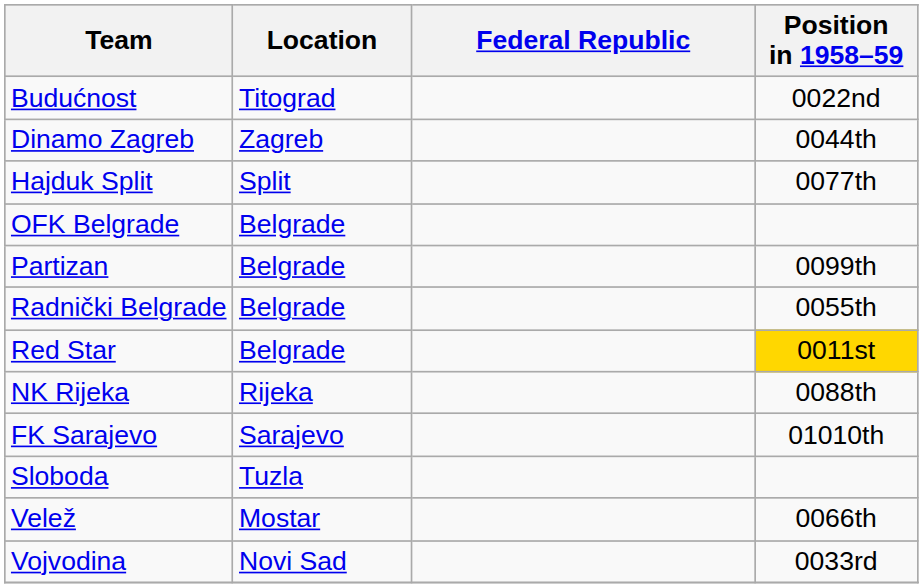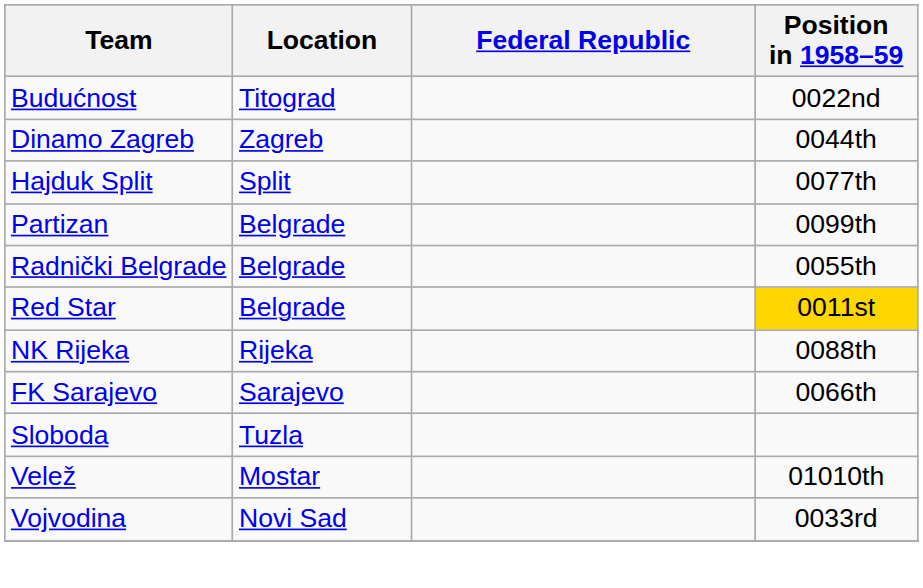- row: OFK Belgrade | Belgrade
FK Sarajevo | Position in 1958–59: 01010th -> 0066th
Velež | Position in 1958–59: 0066th -> 01010th
